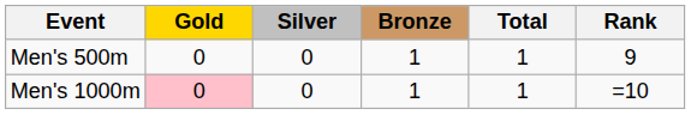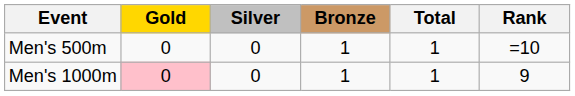Men's 500m | Rank: 9 -> =10
Men's 1000m | Rank: =10 -> 9
